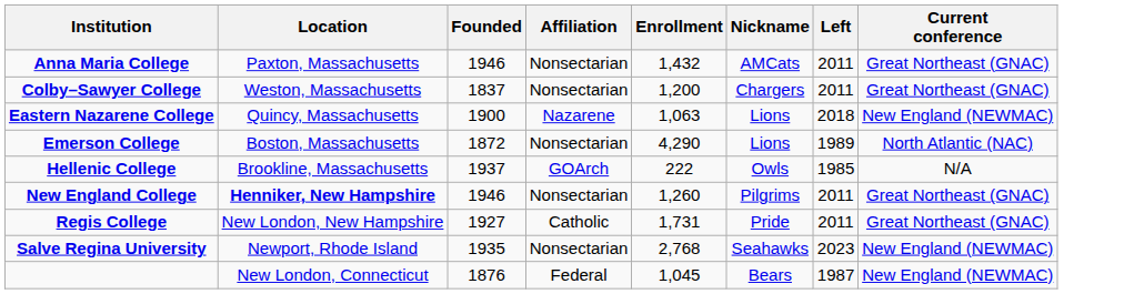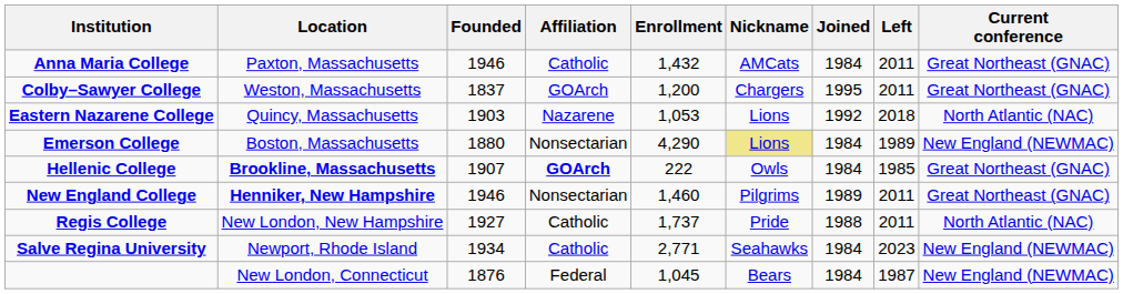+ column: Joined | 1984 | 1995 | 1992 | 1984 | 1984 | 1989 | 1988 | 1984 | 1984
Anna Maria College | Affiliation: Nonsectarian -> Catholic
Colby–Sawyer College | Affiliation: Nonsectarian -> GOArch
Eastern Nazarene College | Founded: 1900 -> 1903
Eastern Nazarene College | Enrollment: 1,063 -> 1,053
Eastern Nazarene College | Current conference: New England (NEWMAC) -> North Atlantic (NAC)
Emerson College | Founded: 1872 -> 1880
Emerson College | Nickname: no background -> khaki background
Emerson College | Current conference: North Atlantic (NAC) -> New England (NEWMAC)
Hellenic College | Location: normal -> bold
Hellenic College | Founded: 1937 -> 1907
Hellenic College | Affiliation: normal -> bold
Hellenic College | Current conference: N/A -> Great Northeast (GNAC)
New England College | Enrollment: 1,260 -> 1,460
Regis College | Enrollment: 1,731 -> 1,737
Regis College | Current conference: Great Northeast (GNAC) -> North Atlantic (NAC)
Salve Regina University | Founded: 1935 -> 1934
Salve Regina University | Affiliation: Nonsectarian -> Catholic
Salve Regina University | Enrollment: 2,768 -> 2,771
